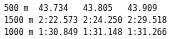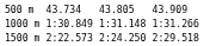rows swapped: 1000 m <-> 1500 m
